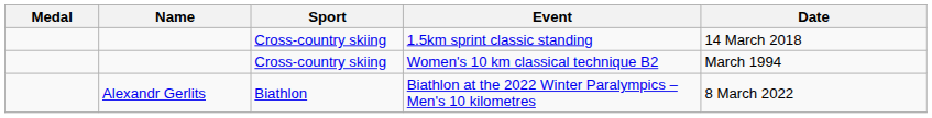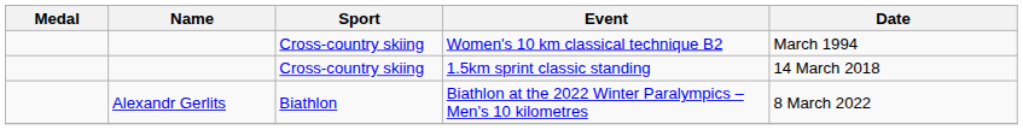rows swapped: 1.5km sprint classic standing <-> Women's 10 km classical technique B2
